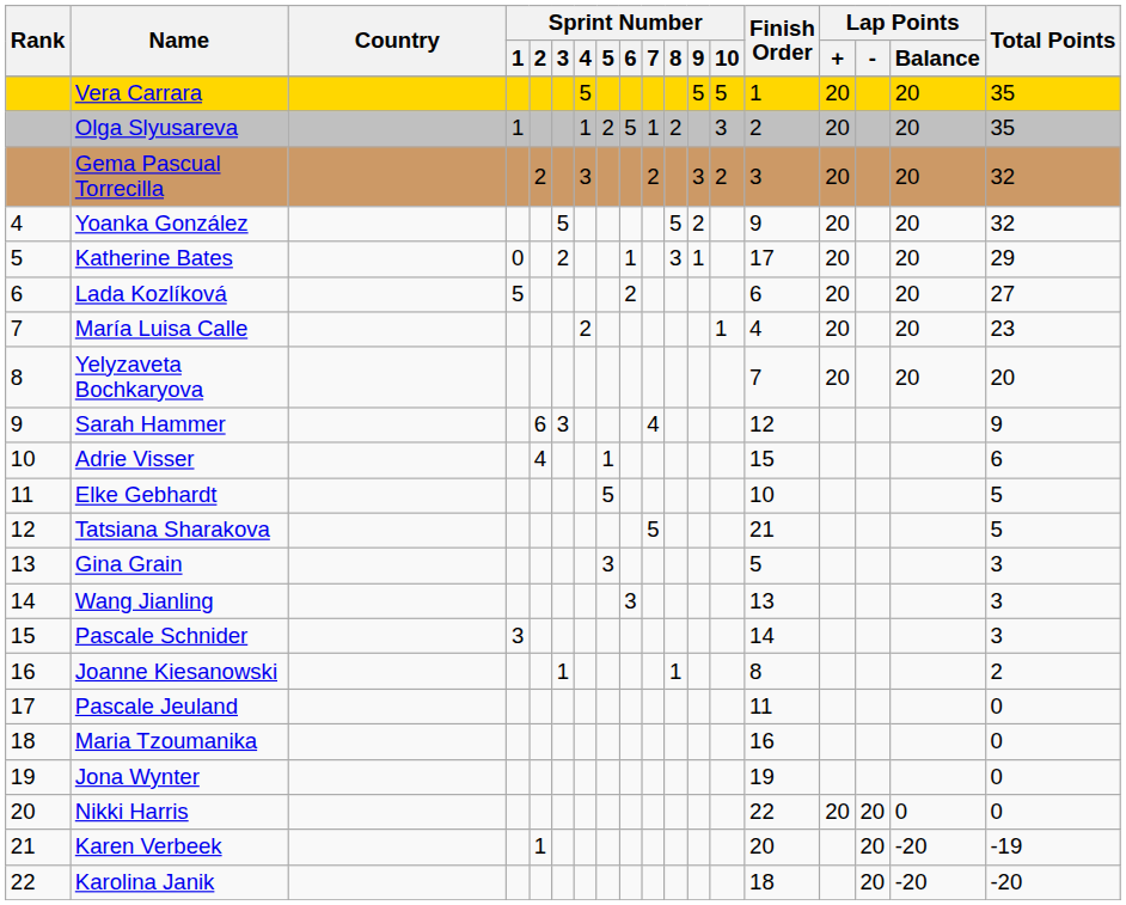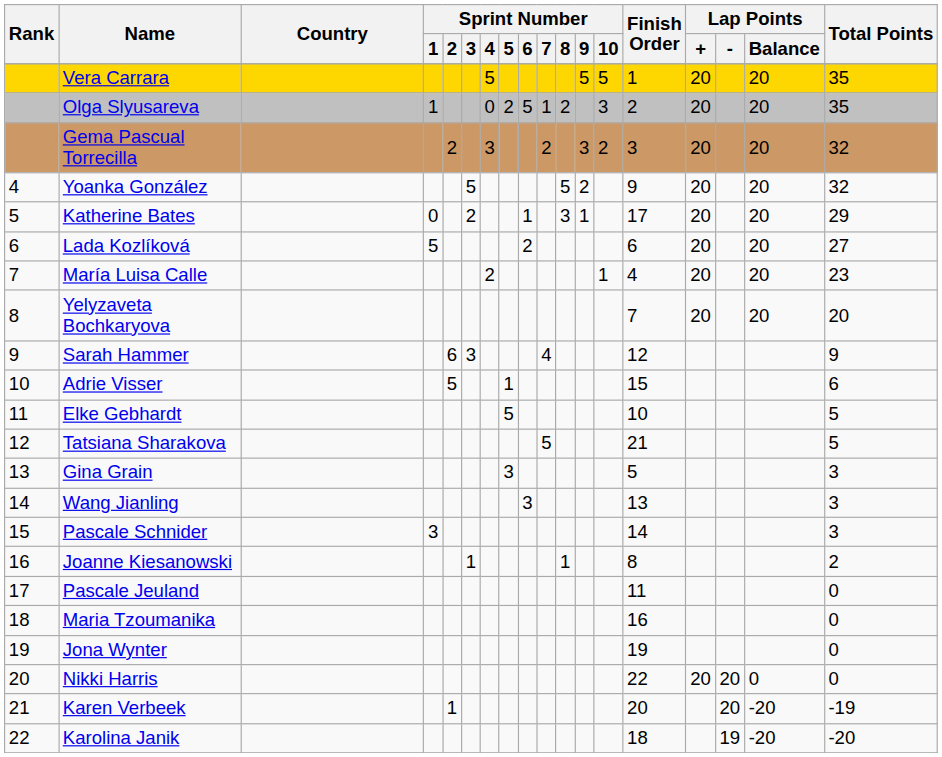Olga Slyusareva | Sprint Number / 4: 1 -> 0
Adrie Visser | Sprint Number / 2: 4 -> 5
Karolina Janik | Lap Points / -: 20 -> 19
